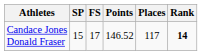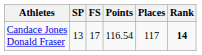Candace Jones Donald Fraser | SP: 15 -> 13
Candace Jones Donald Fraser | Points: 146.52 -> 116.54
